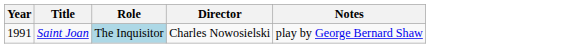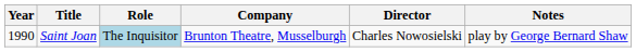+ column: Company | Brunton Theatre, Musselburgh
Saint Joan | Year: 1991 -> 1990
